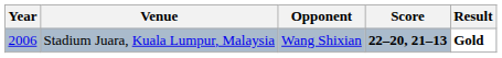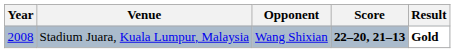Stadium Juara, Kuala Lumpur, Malaysia | Year: 2006 -> 2008
